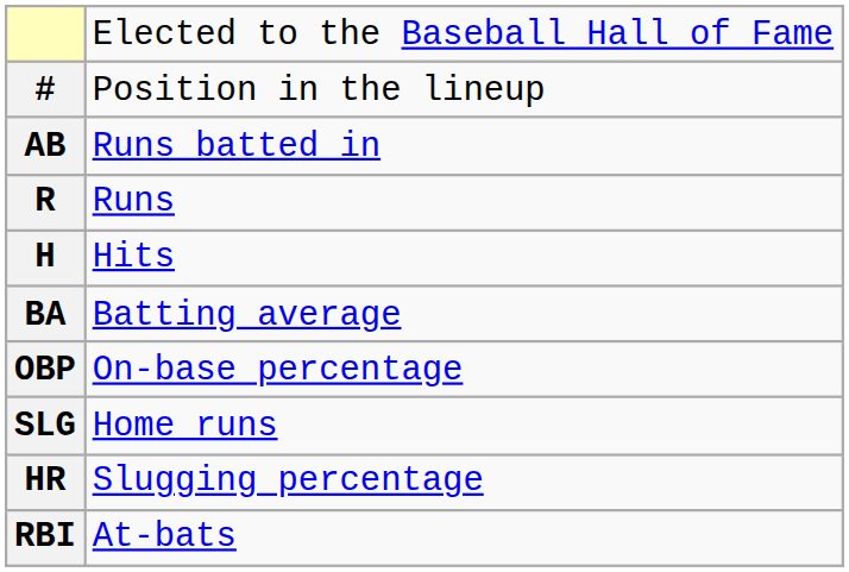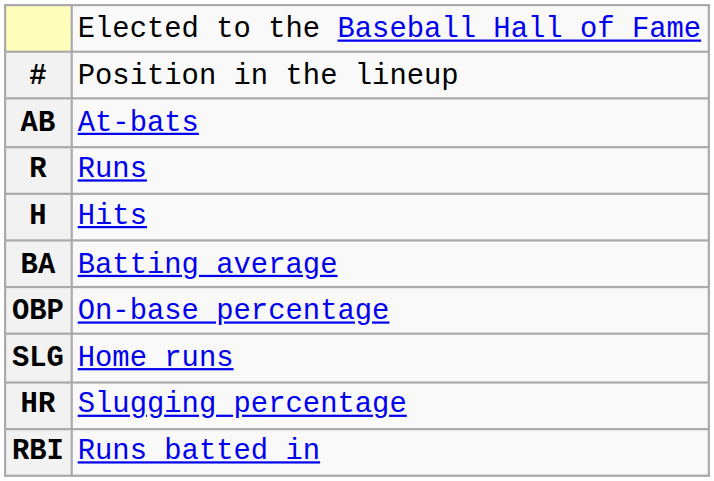AB | column 2: Runs batted in -> At-bats
RBI | column 2: At-bats -> Runs batted in
